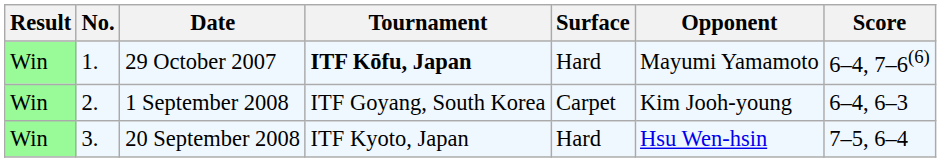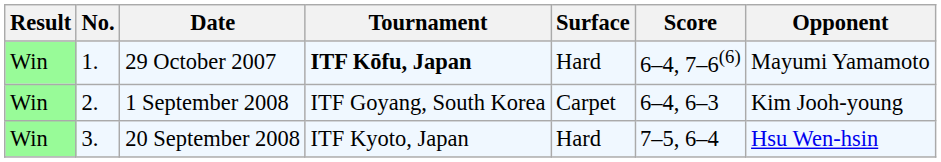columns swapped: Opponent <-> Score
